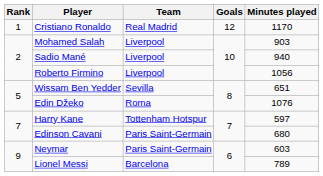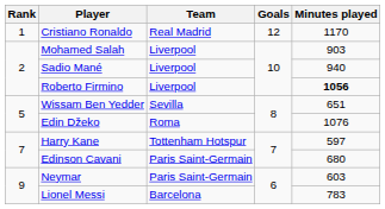Roberto Firmino | Minutes played: normal -> bold
Lionel Messi | Minutes played: 789 -> 783
